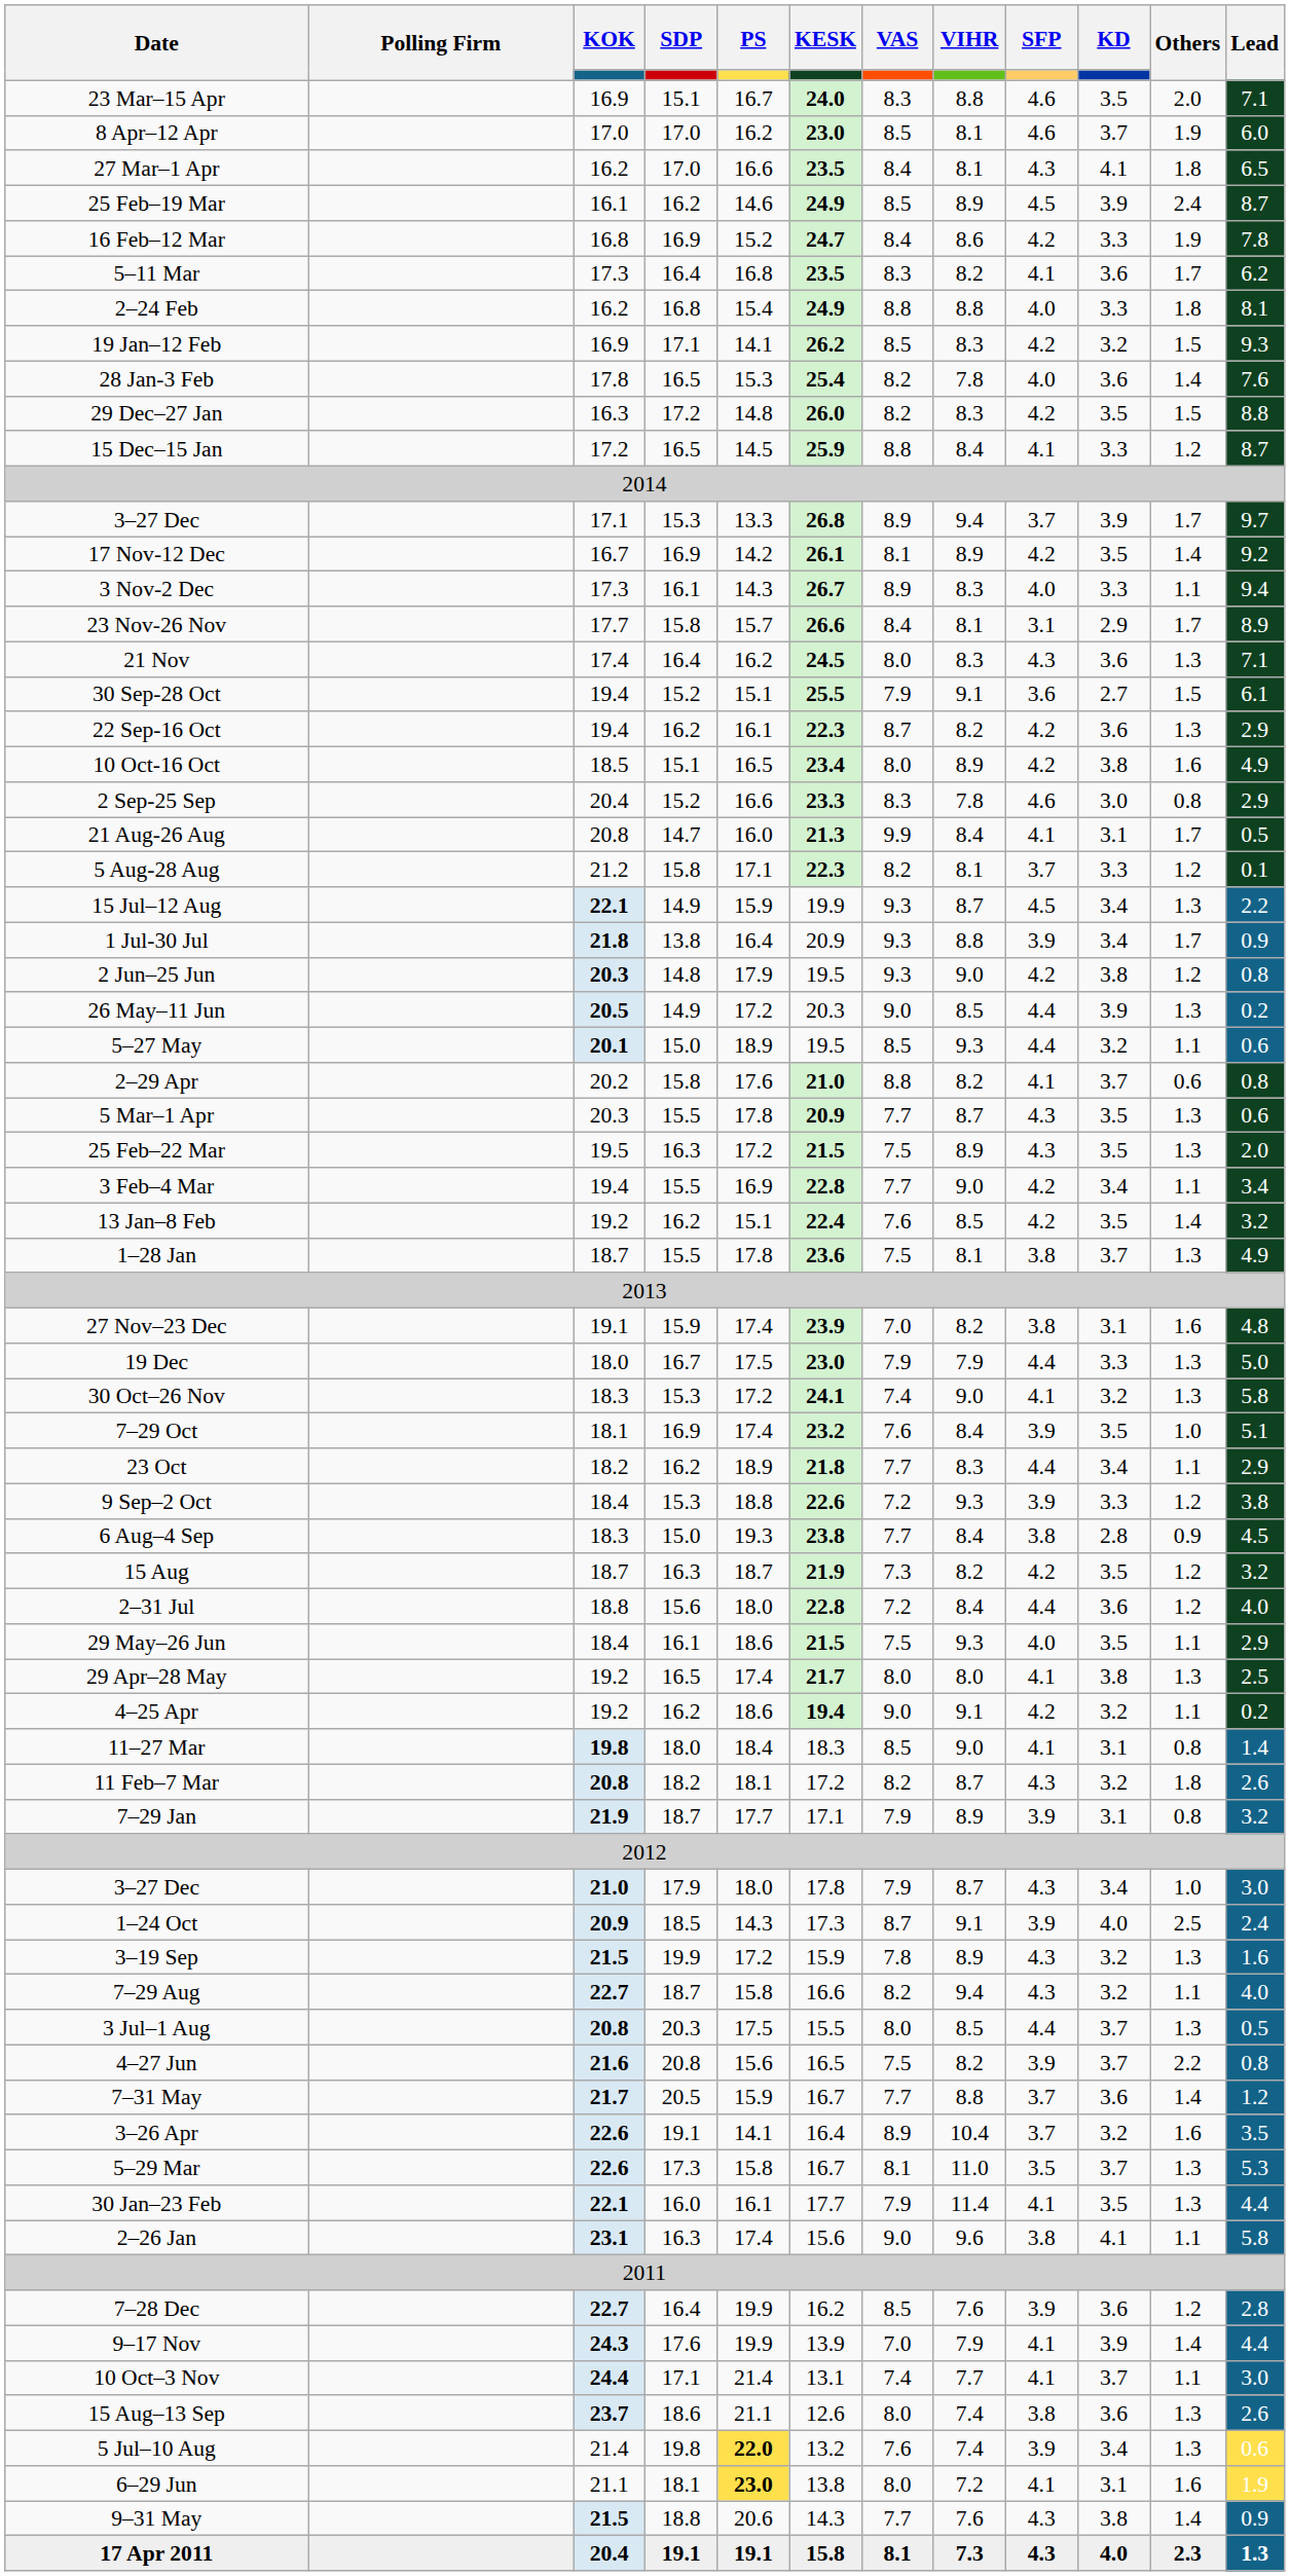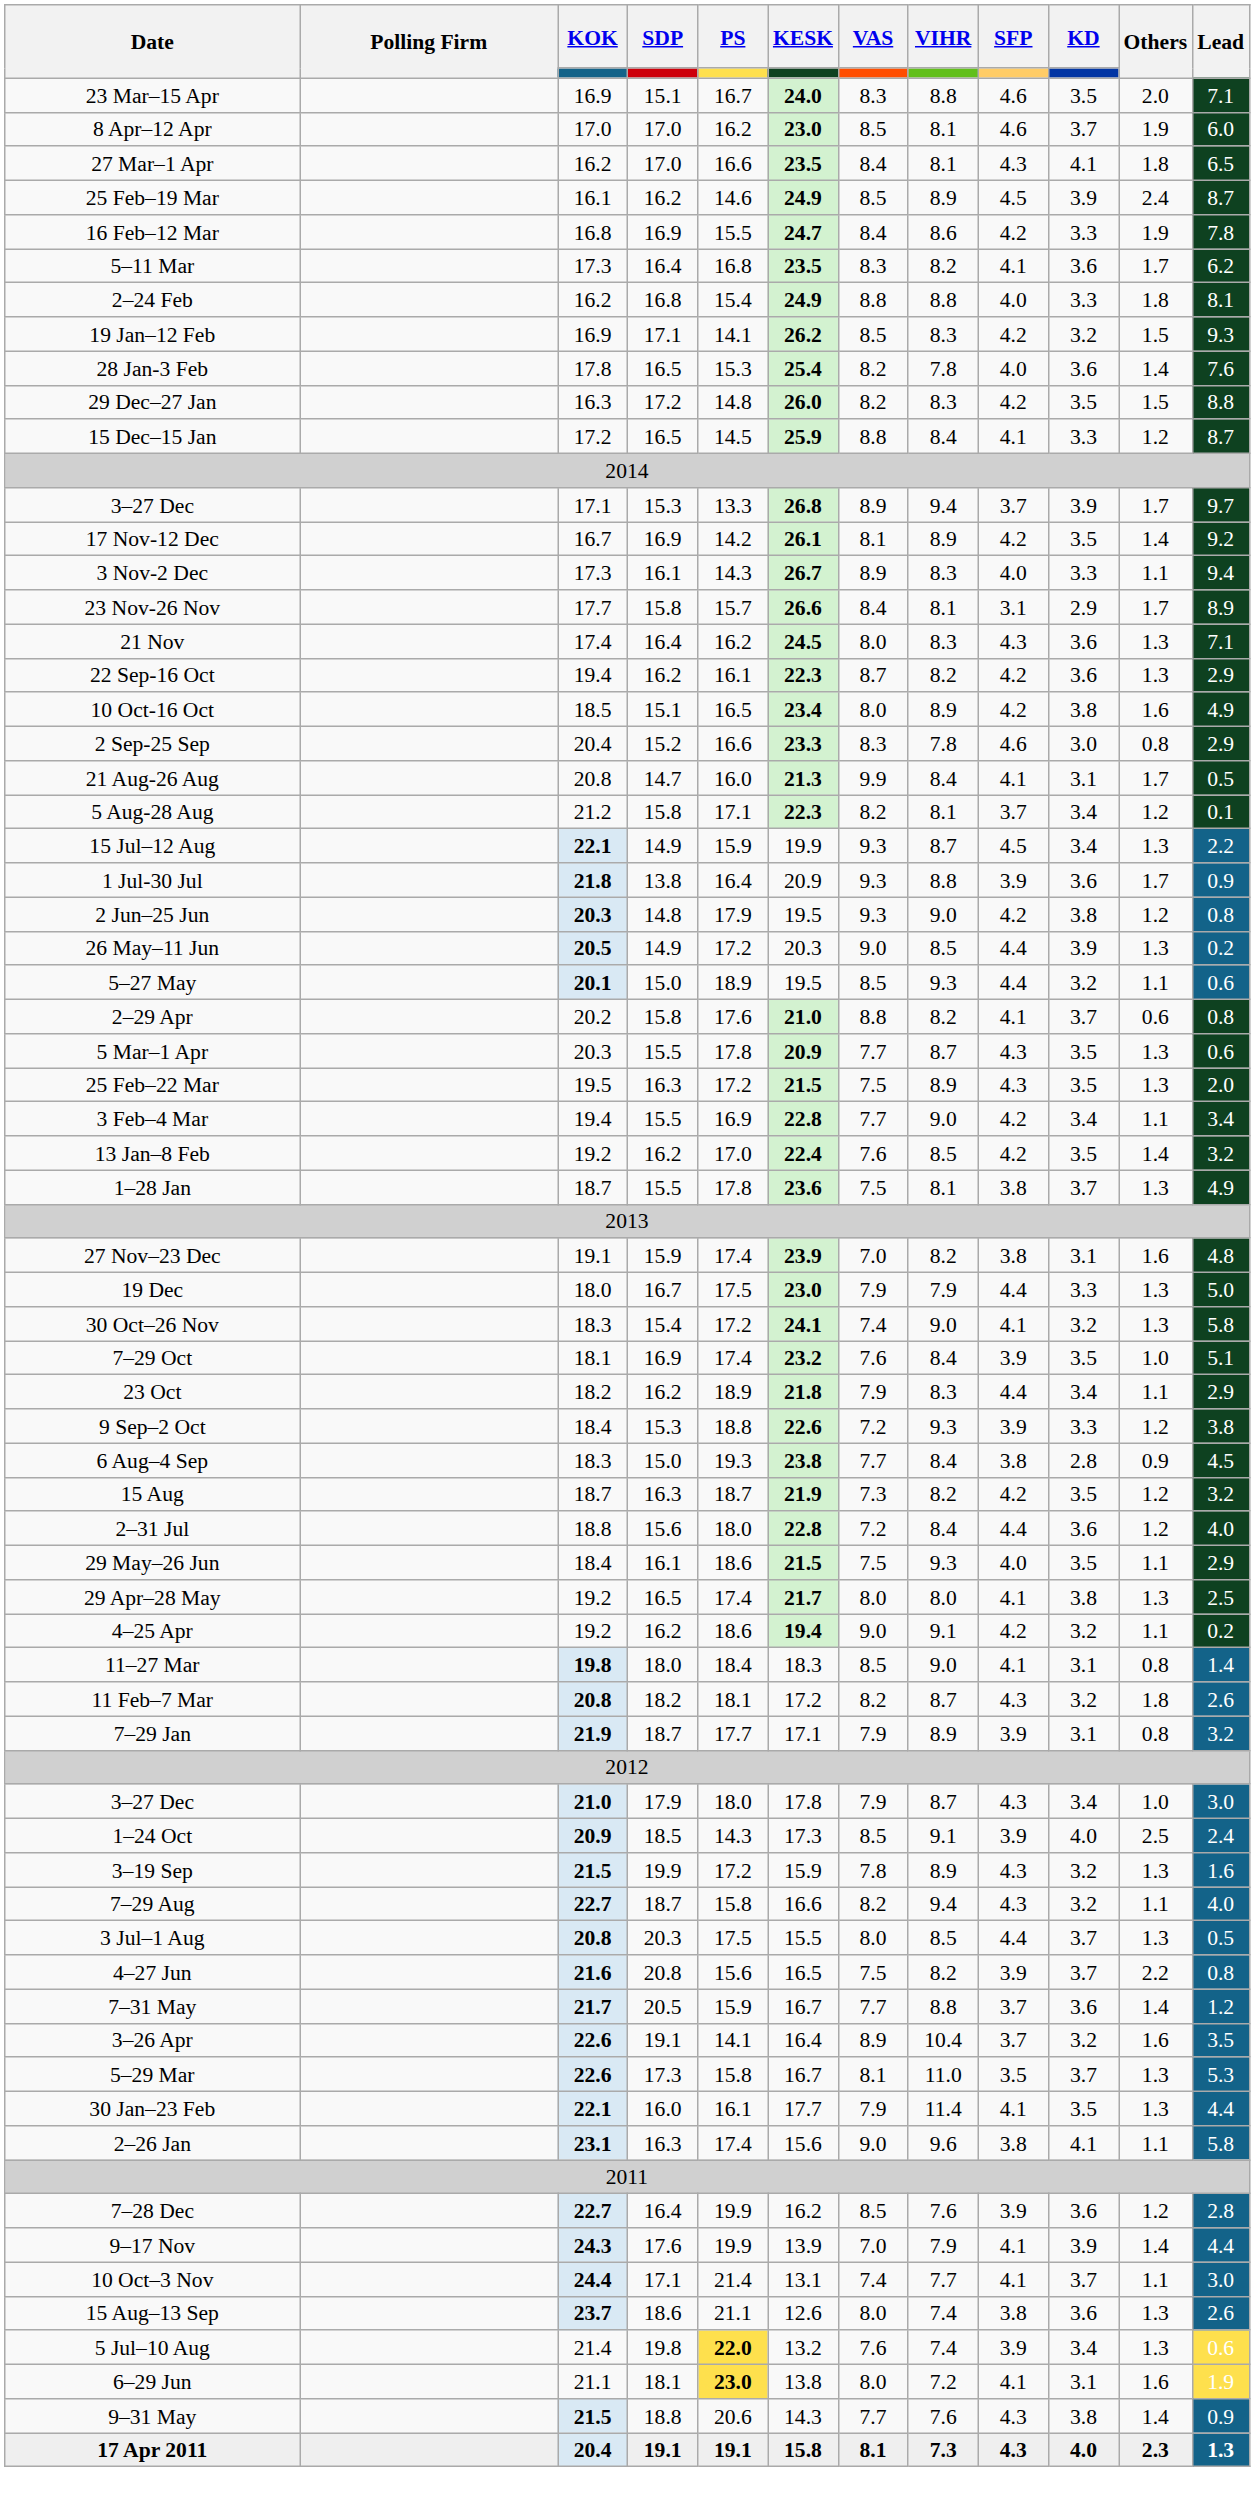16 Feb–12 Mar | PS: 15.2 -> 15.5
- row: 30 Sep-28 Oct | 19.4 | 15.2 | 15.1 | 25.5 | 7.9 | 9.1 | 3.6 | 2.7 | 1.5 | 6.1
5 Aug-28 Aug | KD: 3.3 -> 3.4
1 Jul-30 Jul | KD: 3.4 -> 3.6
13 Jan–8 Feb | PS: 15.1 -> 17.0
30 Oct–26 Nov | SDP: 15.3 -> 15.4
23 Oct | VAS: 7.7 -> 7.9
1–24 Oct | VAS: 8.7 -> 8.5
